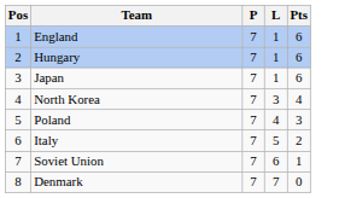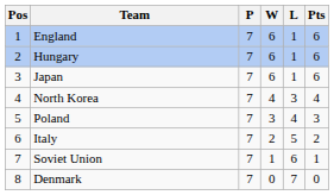+ column: W | 6 | 6 | 6 | 4 | 3 | 2 | 1 | 0
